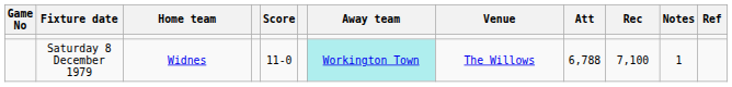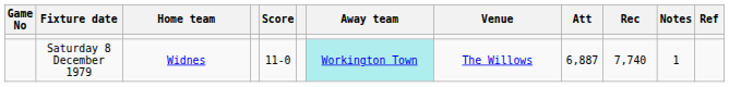Saturday 8 December 1979 | Att: 6,788 -> 6,887
Saturday 8 December 1979 | Rec: 7,100 -> 7,740
